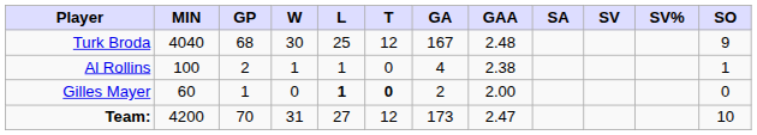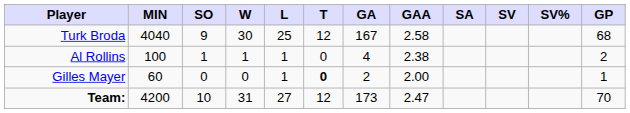columns swapped: GP <-> SO
Turk Broda | GAA: 2.48 -> 2.58
Gilles Mayer | L: bold -> normal
